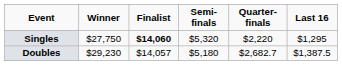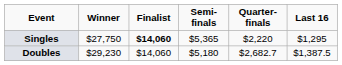Singles | Semi-finals: $5,320 -> $5,365
Doubles | Finalist: $14,057 -> $14,060
